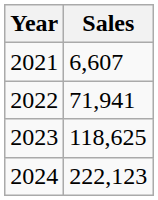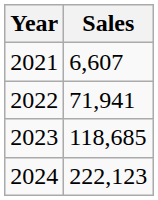2023 | Sales: 118,625 -> 118,685
